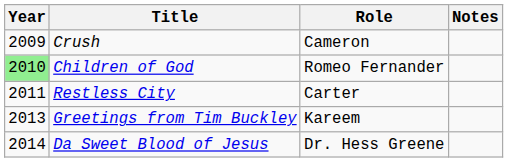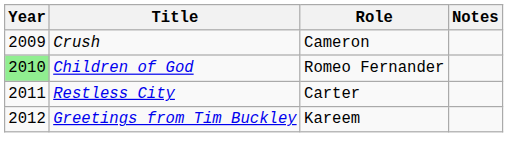Greetings from Tim Buckley | Year: 2013 -> 2012
- row: 2014 | Da Sweet Blood of Jesus | Dr. Hess Greene
